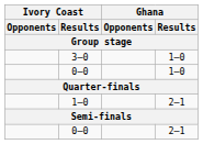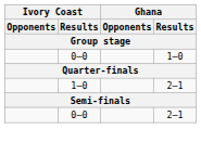- row: 3–0 | 1–0
